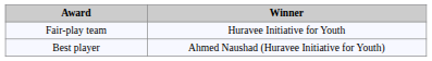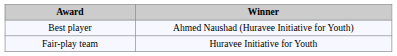rows swapped: Best player <-> Fair-play team
